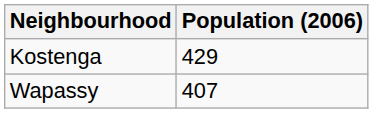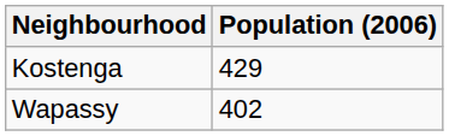Wapassy | Population (2006): 407 -> 402
